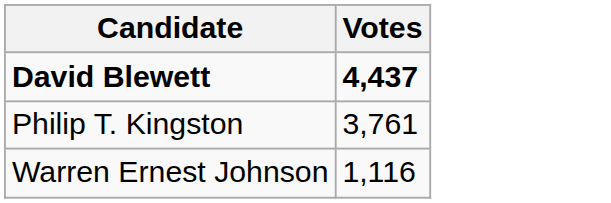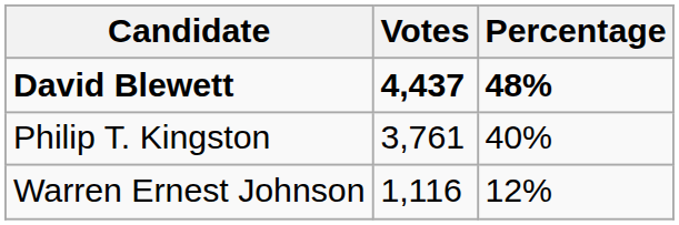+ column: Percentage | 48% | 40% | 12%
